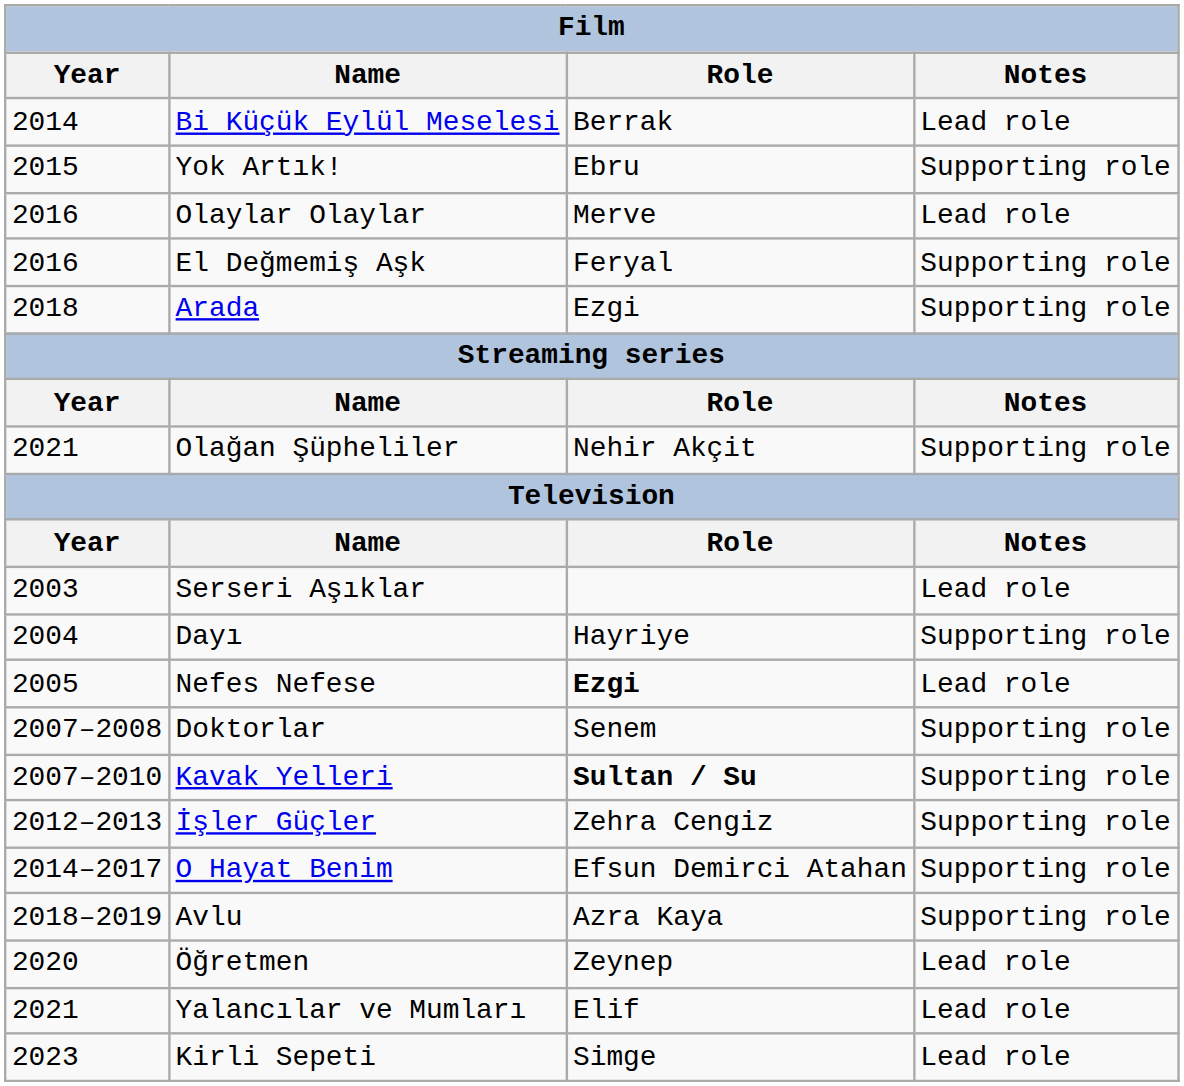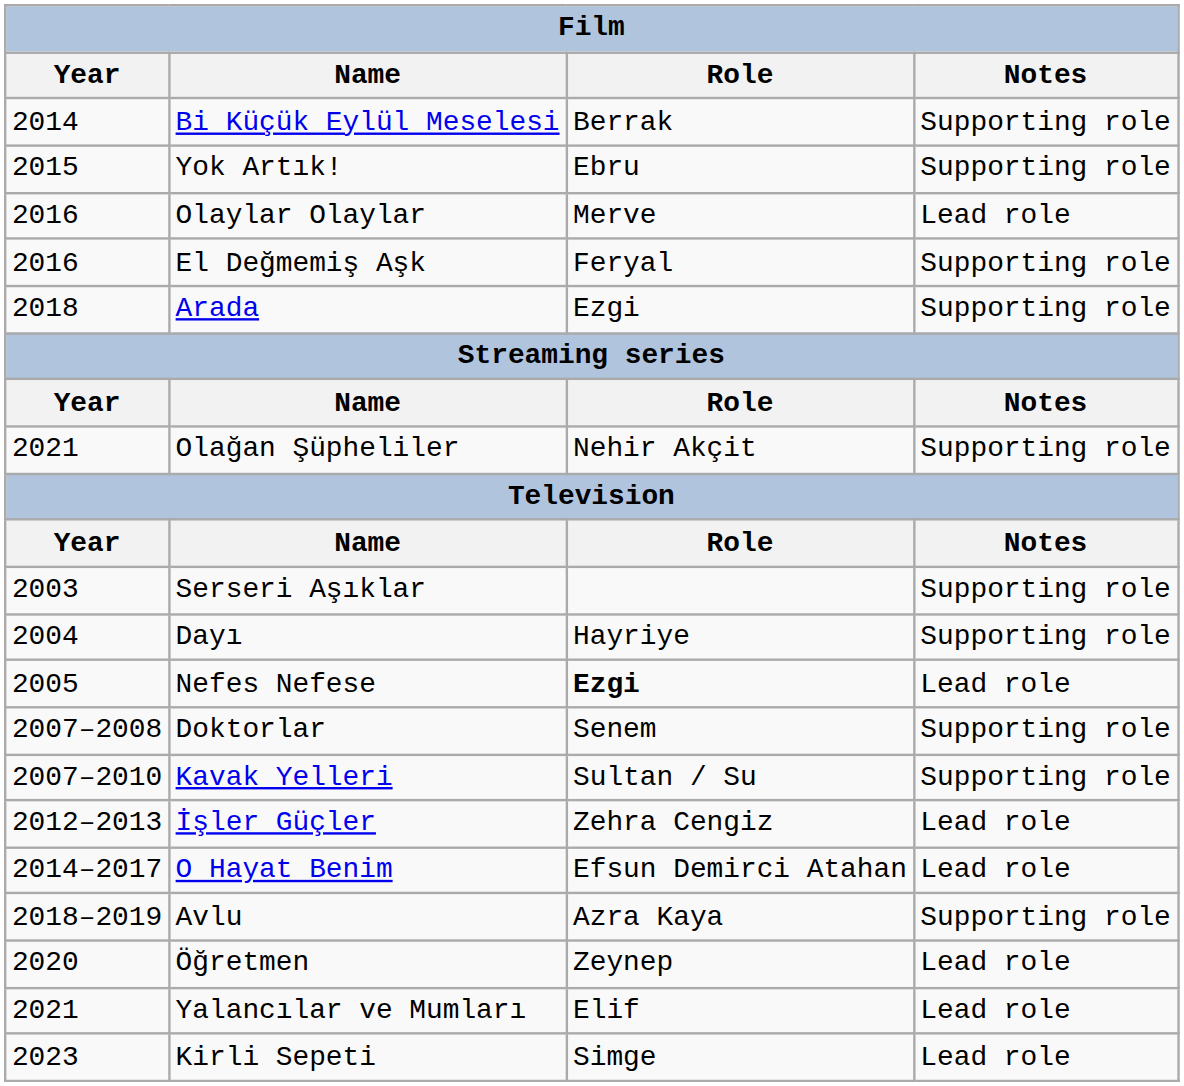Bi Küçük Eylül Meselesi | Notes: Lead role -> Supporting role
Serseri Aşıklar | Notes: Lead role -> Supporting role
Kavak Yelleri | Role: bold -> normal
İşler Güçler | Notes: Supporting role -> Lead role
O Hayat Benim | Notes: Supporting role -> Lead role
